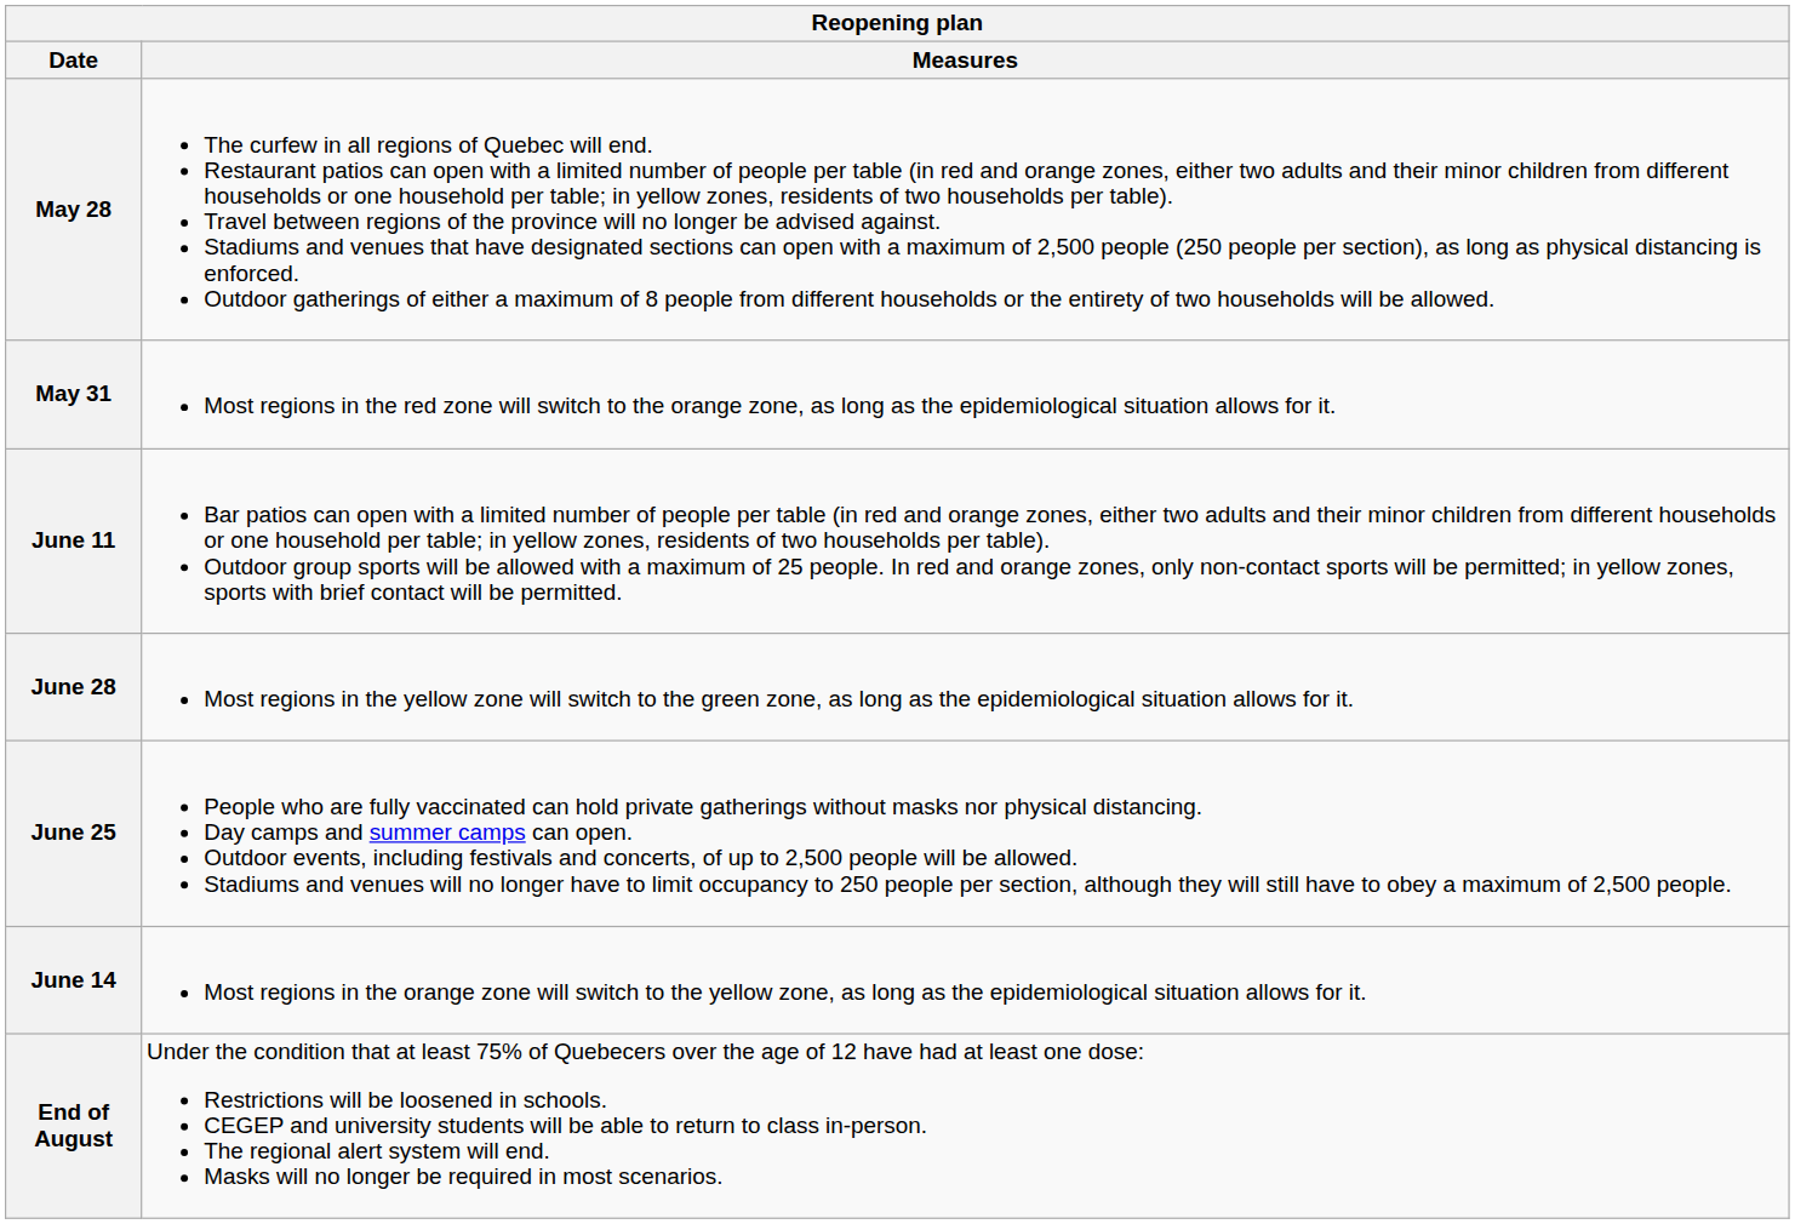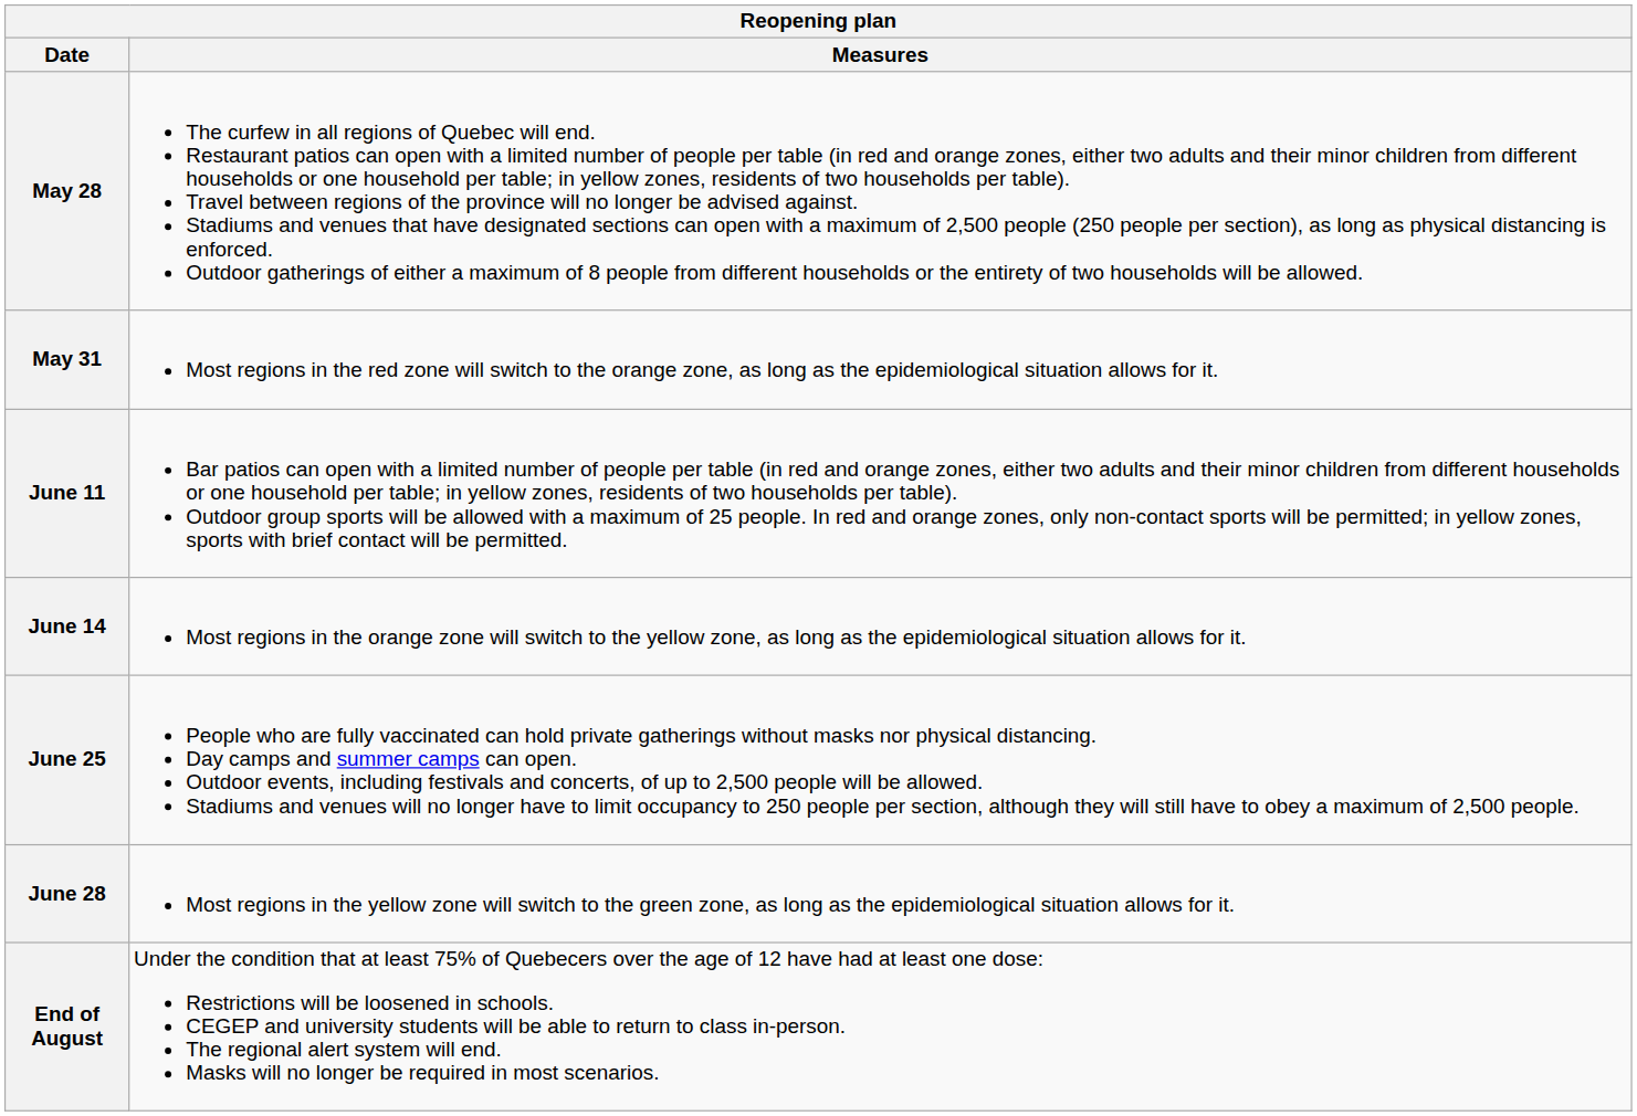rows swapped: June 14 <-> June 28
